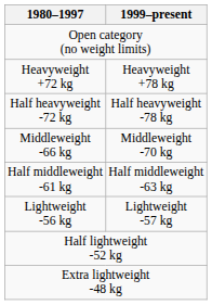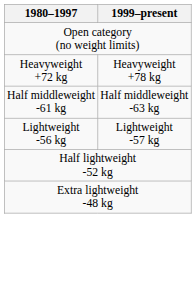- row: Half heavyweight -72 kg | Half heavyweight -78 kg
- row: Middleweight -66 kg | Middleweight -70 kg
